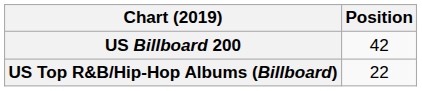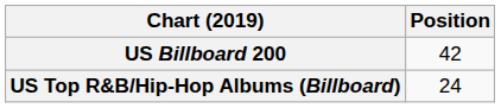US Top R&B/Hip-Hop Albums (Billboard) | Position: 22 -> 24
